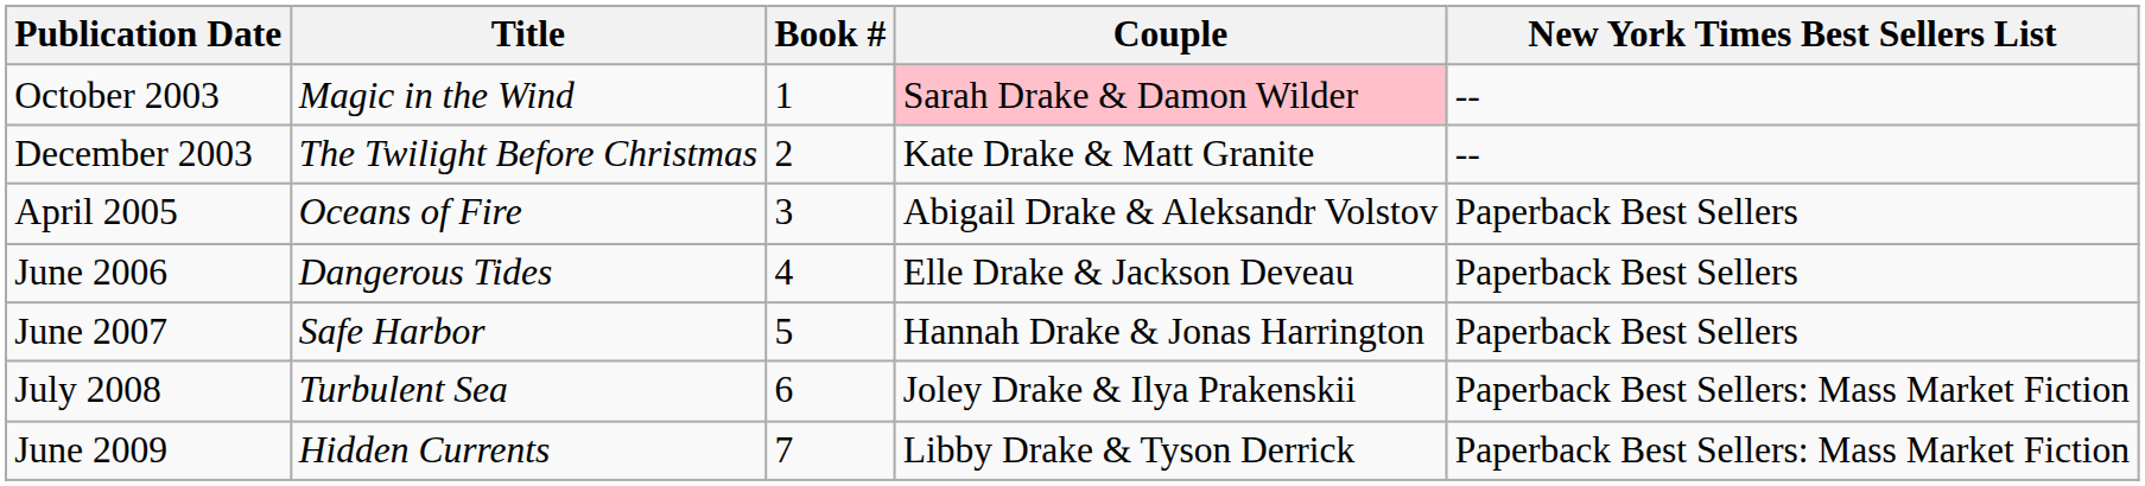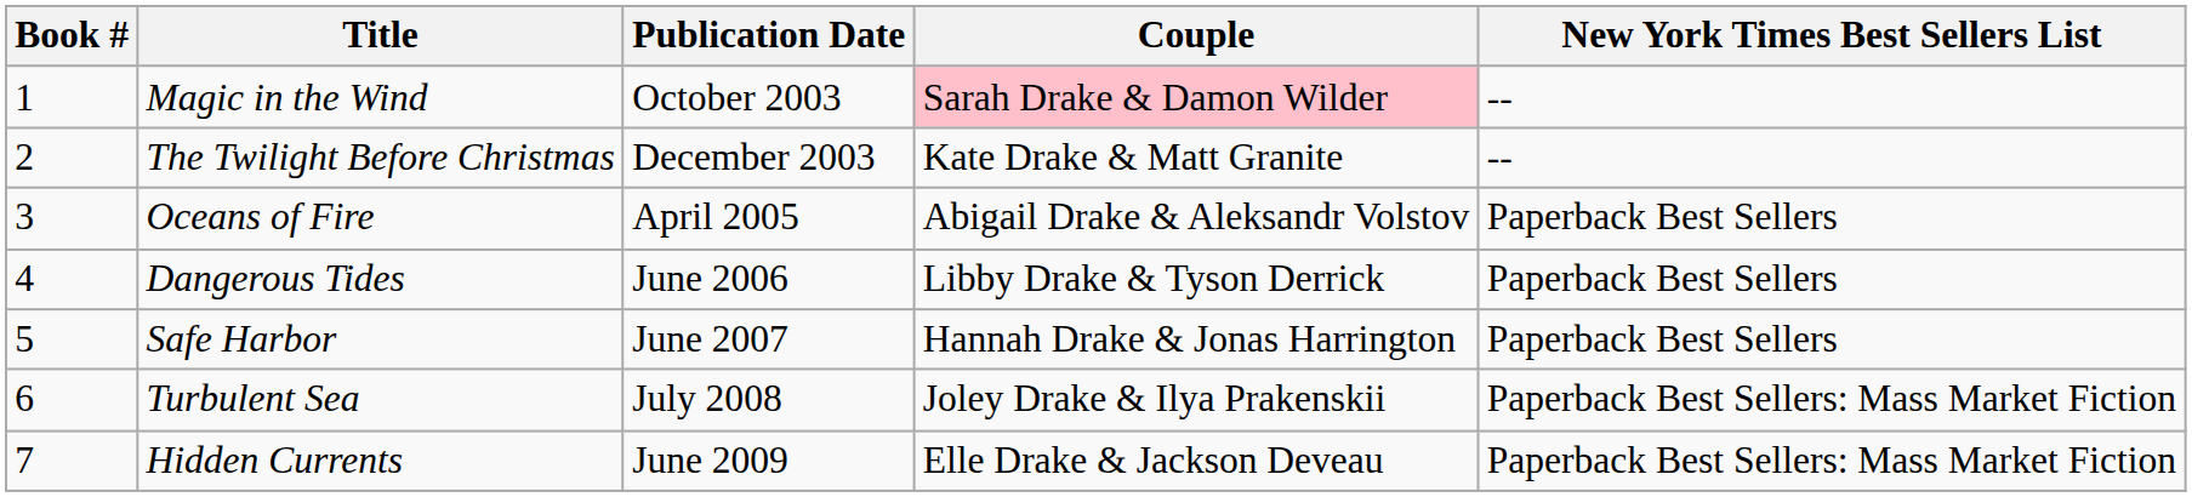columns swapped: Book # <-> Publication Date
Dangerous Tides | Couple: Elle Drake & Jackson Deveau -> Libby Drake & Tyson Derrick
Hidden Currents | Couple: Libby Drake & Tyson Derrick -> Elle Drake & Jackson Deveau
